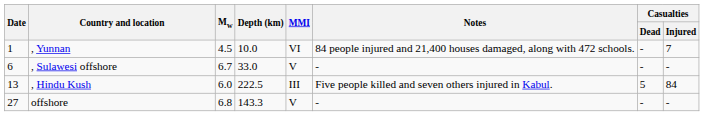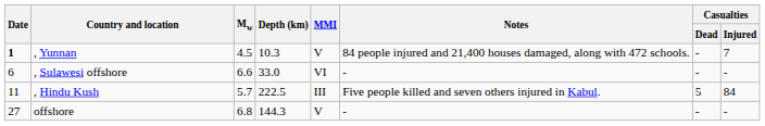, Yunnan | Date: normal -> bold
, Yunnan | Depth (km): 10.0 -> 10.3
, Yunnan | MMI: VI -> V
, Sulawesi offshore | Mw: 6.7 -> 6.6
, Sulawesi offshore | MMI: V -> VI
, Hindu Kush | Date: 13 -> 11
, Hindu Kush | Mw: 6.0 -> 5.7
offshore | Depth (km): 143.3 -> 144.3
